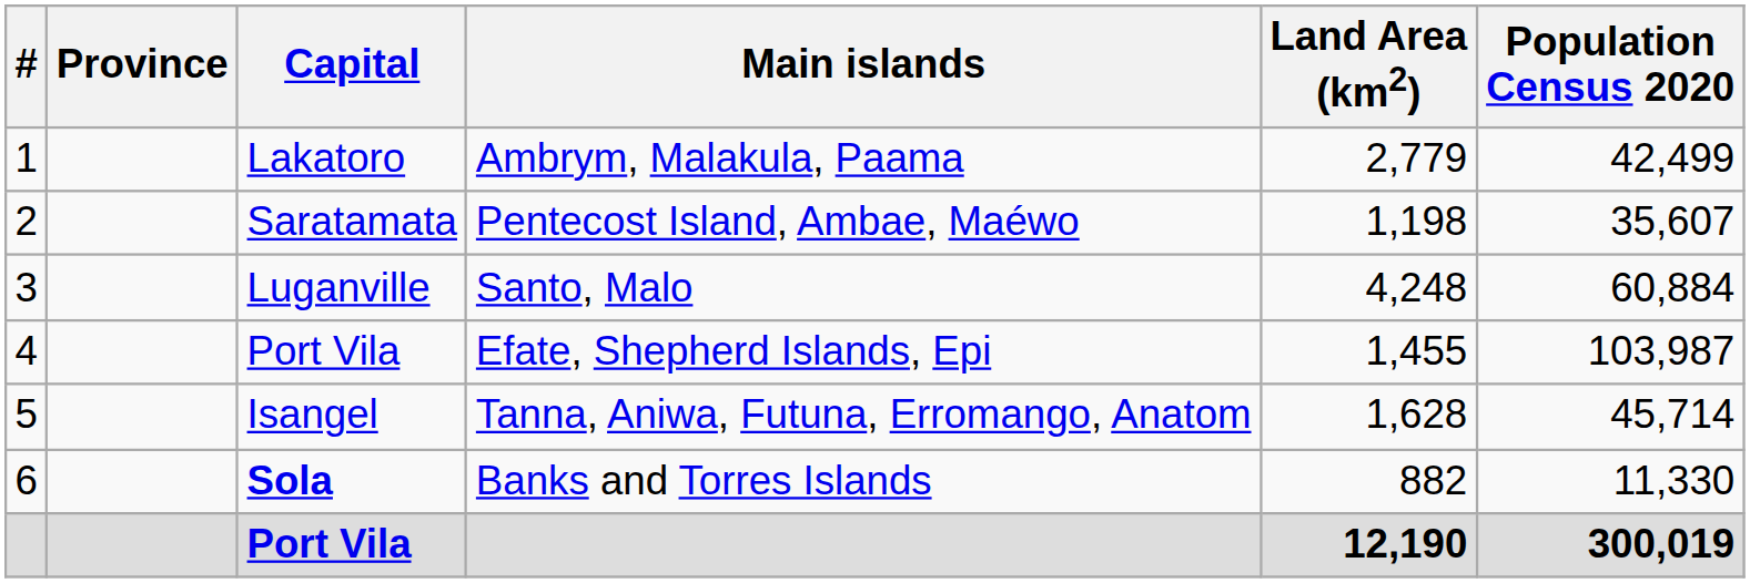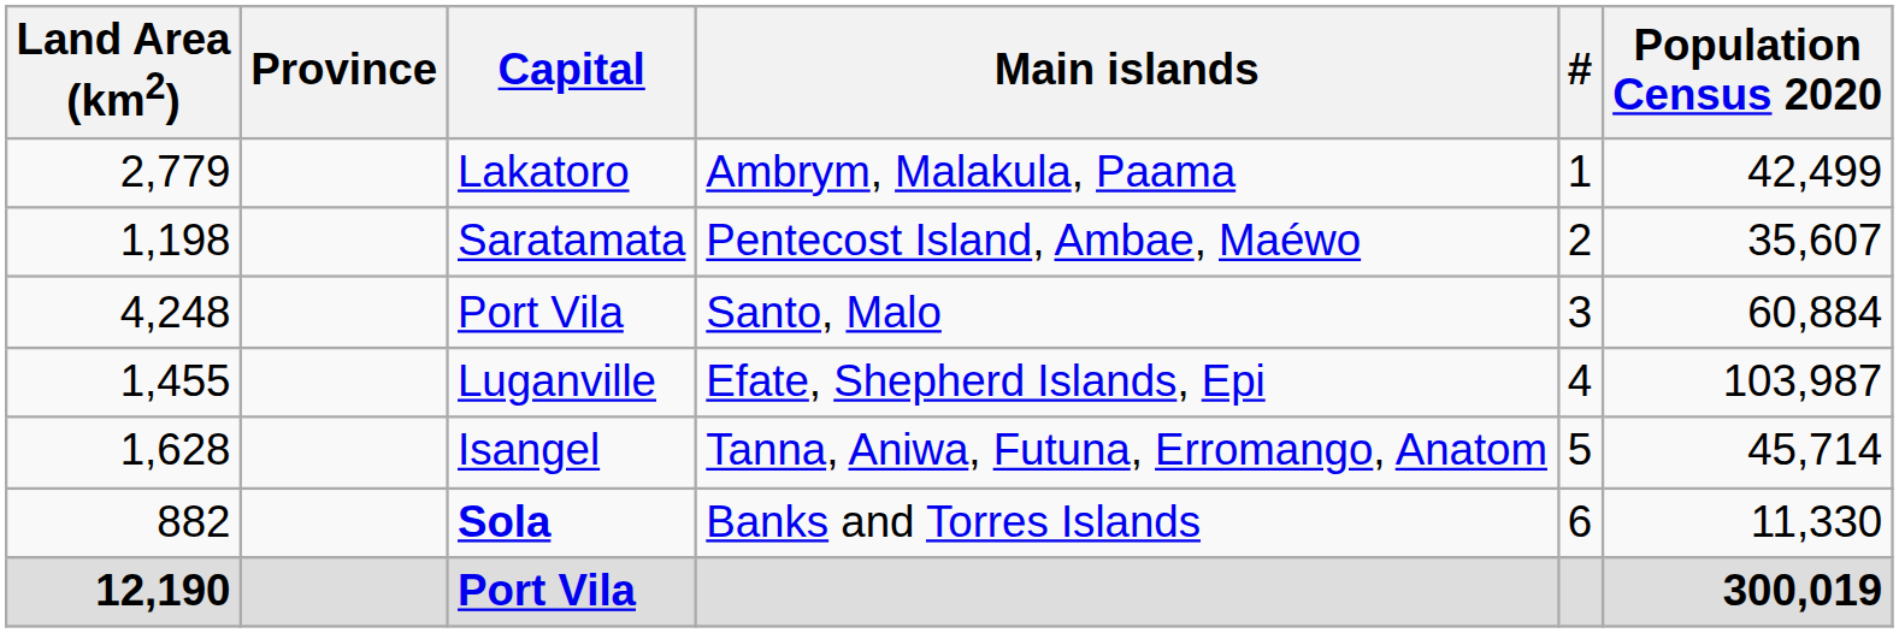columns swapped: # <-> Land Area (km2)
Santo, Malo | Capital: Luganville -> Port Vila
Efate, Shepherd Islands, Epi | Capital: Port Vila -> Luganville
